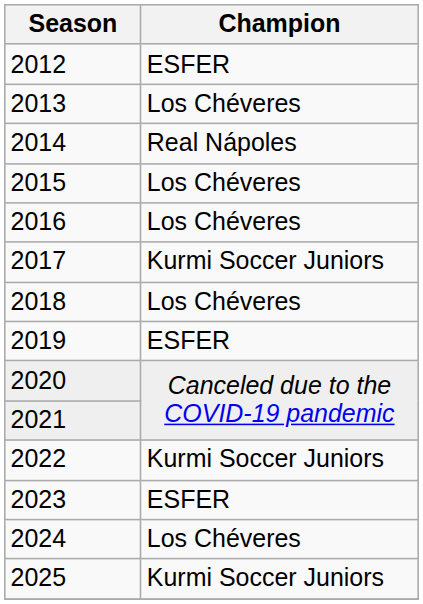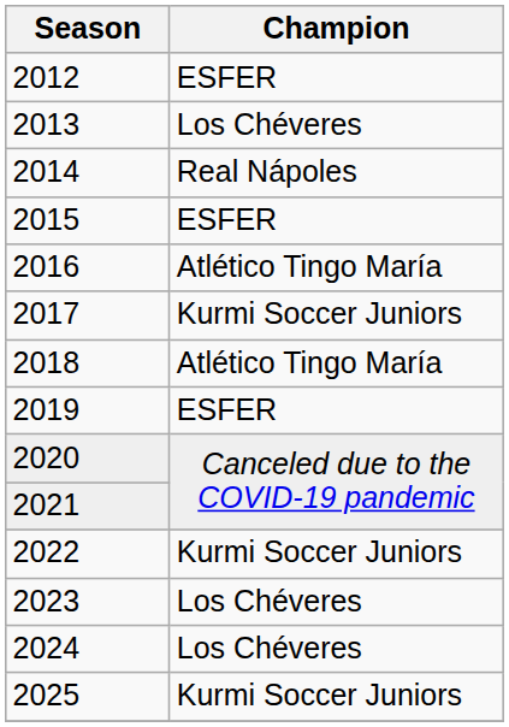2015 | Champion: Los Chéveres -> ESFER
2016 | Champion: Los Chéveres -> Atlético Tingo María
2018 | Champion: Los Chéveres -> Atlético Tingo María
2023 | Champion: ESFER -> Los Chéveres
